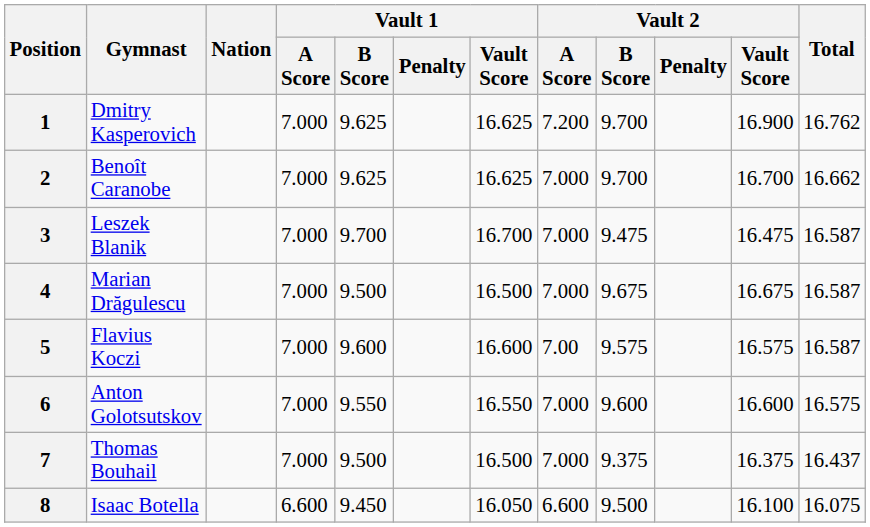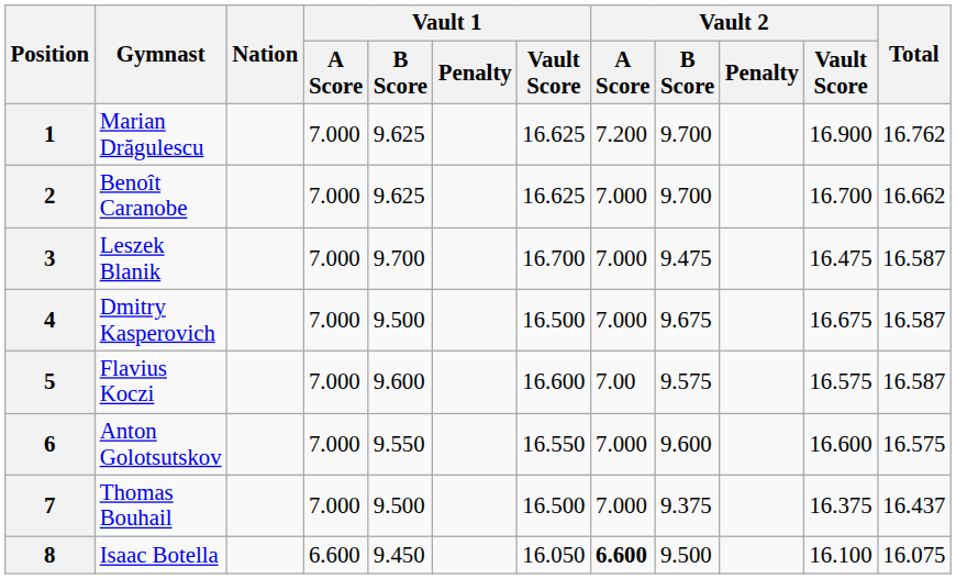1 | Gymnast: Dmitry Kasperovich -> Marian Drăgulescu
4 | Gymnast: Marian Drăgulescu -> Dmitry Kasperovich
8 | Vault 2 / A Score: normal -> bold
